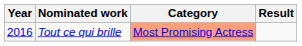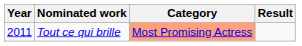Tout ce qui brille | Year: 2016 -> 2011
